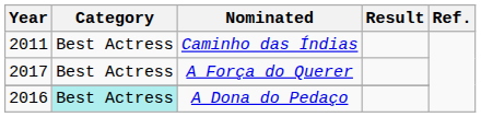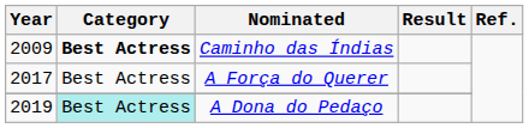Caminho das Índias | Year: 2011 -> 2009
Caminho das Índias | Category: normal -> bold
A Dona do Pedaço | Year: 2016 -> 2019
